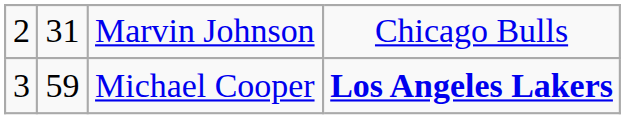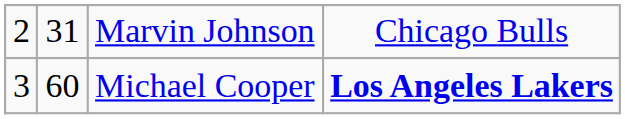Michael Cooper | column 2: 59 -> 60
